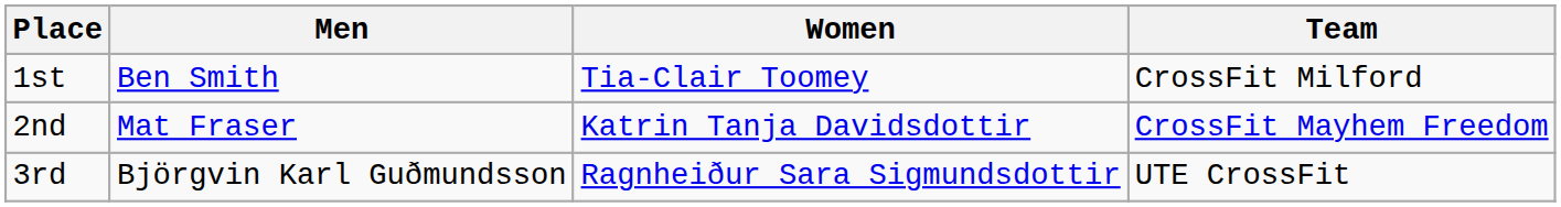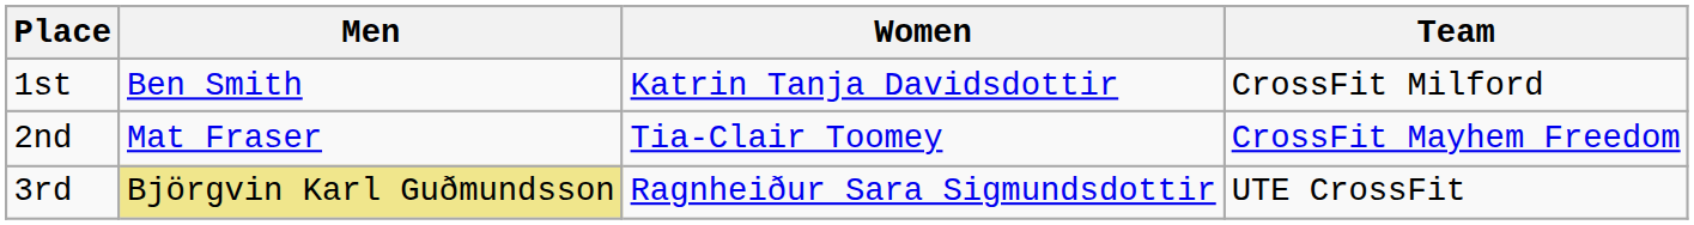1st | Women: Tia-Clair Toomey -> Katrin Tanja Davidsdottir
2nd | Women: Katrin Tanja Davidsdottir -> Tia-Clair Toomey
3rd | Men: no background -> khaki background
